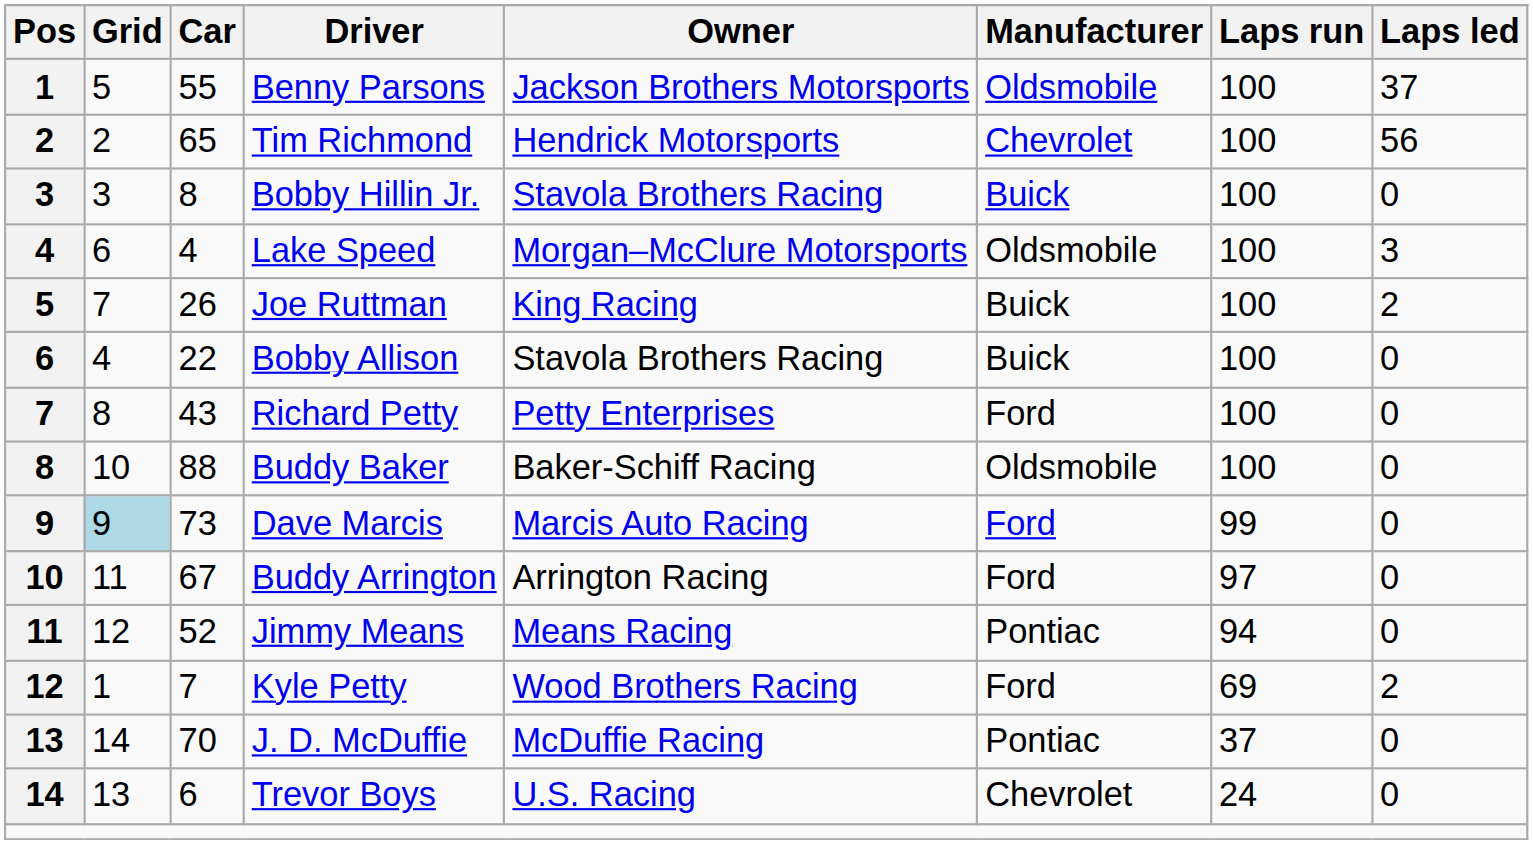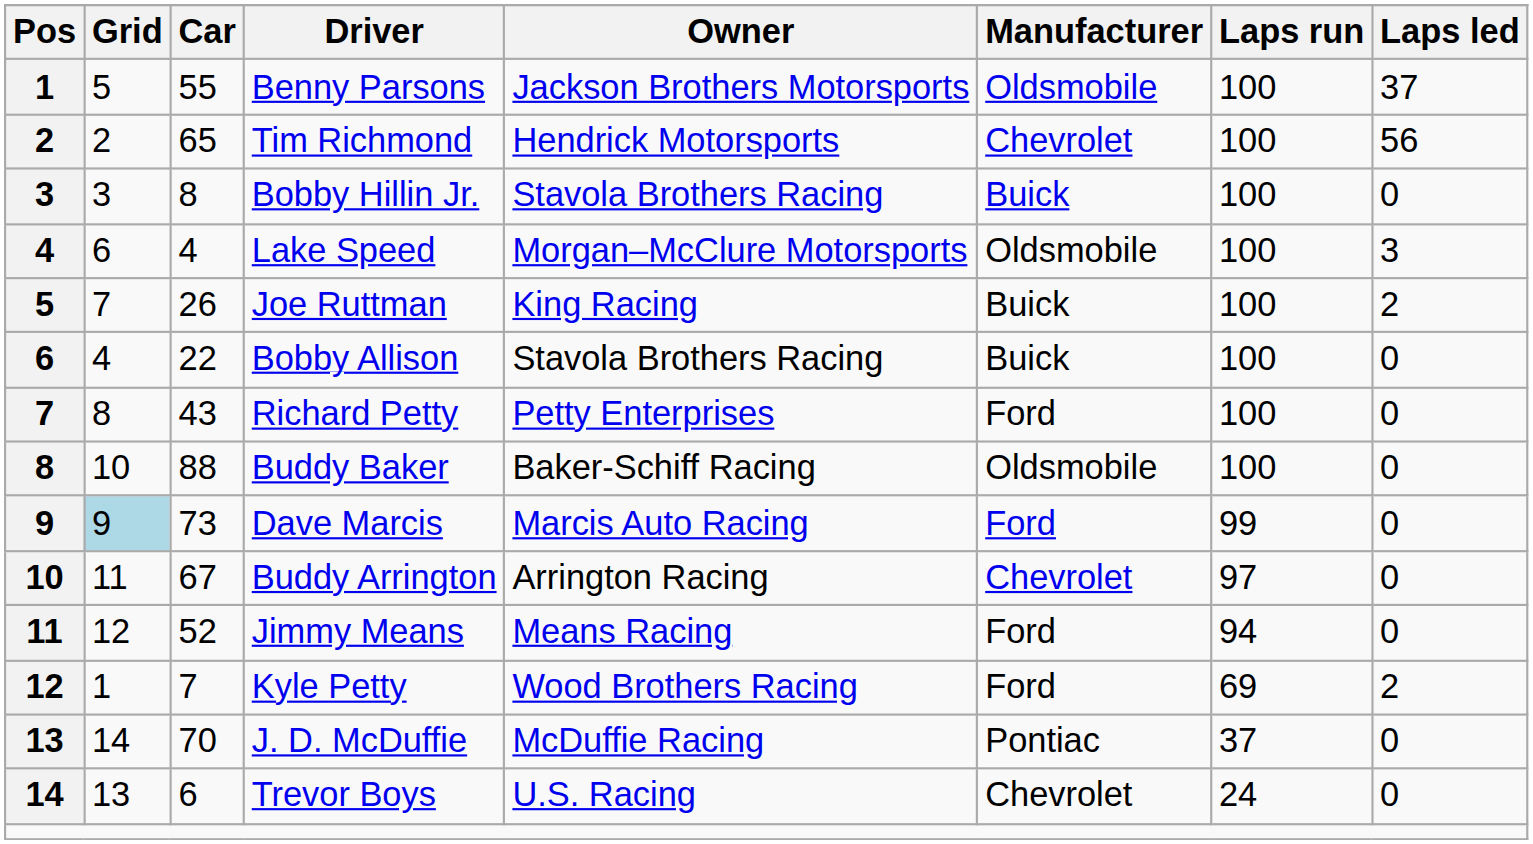Buddy Arrington | Manufacturer: Ford -> Chevrolet
Jimmy Means | Manufacturer: Pontiac -> Ford
